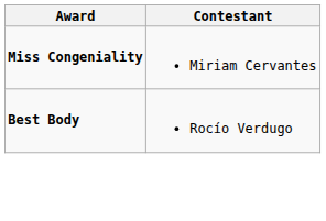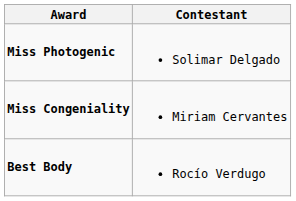+ row: Miss Photogenic | Solimar Delgado
